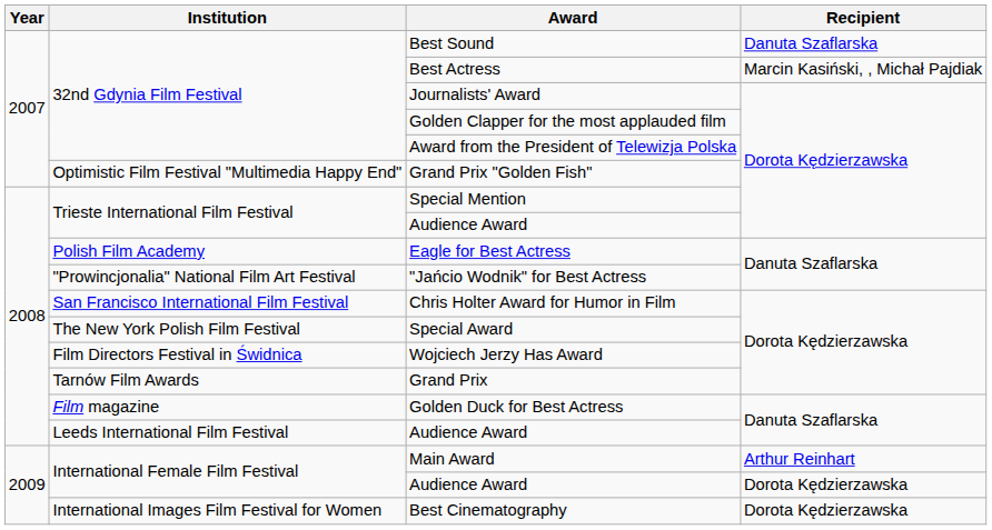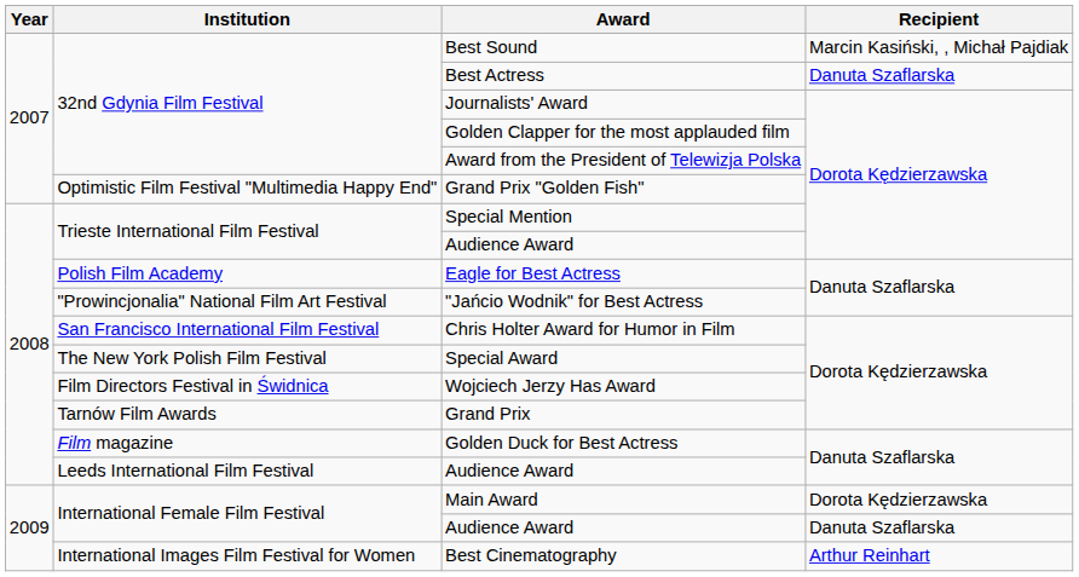Best Sound | Recipient: Danuta Szaflarska -> Marcin Kasiński, , Michał Pajdiak
Best Actress | Recipient: Marcin Kasiński, , Michał Pajdiak -> Danuta Szaflarska
Main Award | Recipient: Arthur Reinhart -> Dorota Kędzierzawska
International Female Film Festival / Audience Award | Recipient: Dorota Kędzierzawska -> Danuta Szaflarska
Best Cinematography | Recipient: Dorota Kędzierzawska -> Arthur Reinhart
